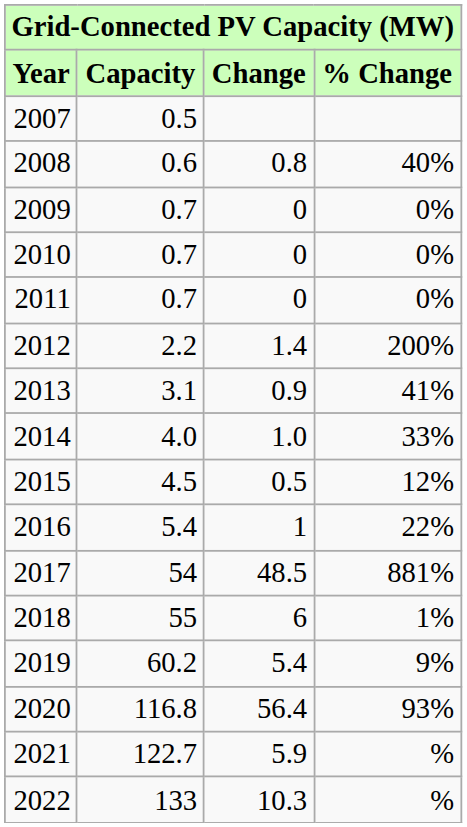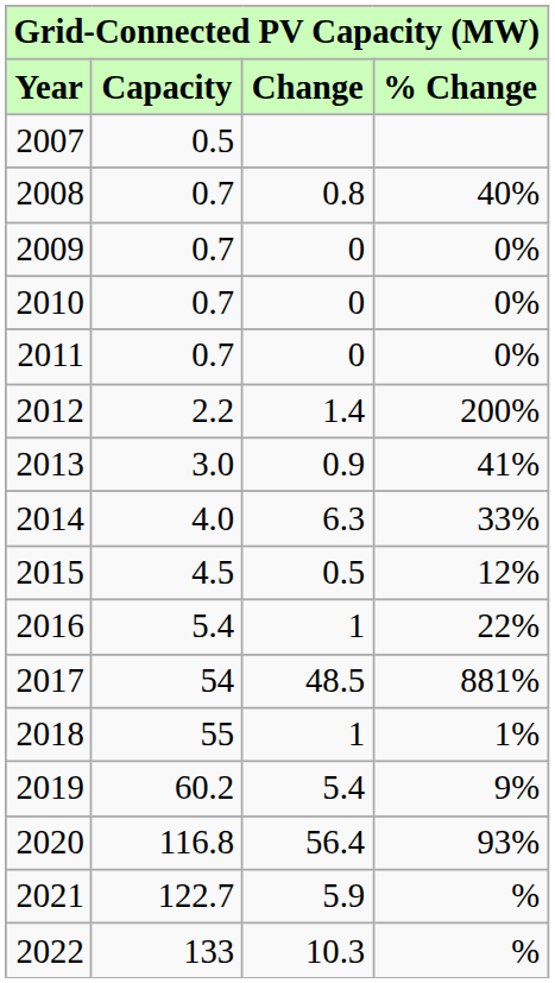2008 | Capacity: 0.6 -> 0.7
2013 | Capacity: 3.1 -> 3.0
2014 | Change: 1.0 -> 6.3
2018 | Change: 6 -> 1
